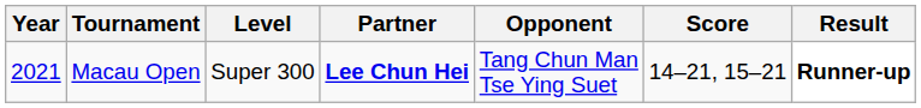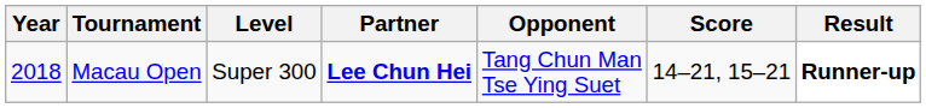Macau Open | Year: 2021 -> 2018
